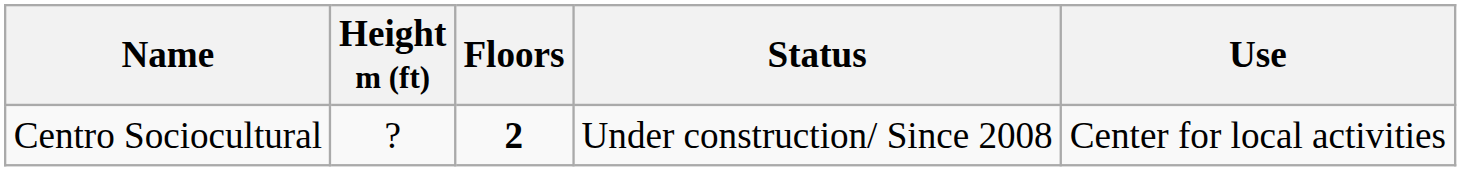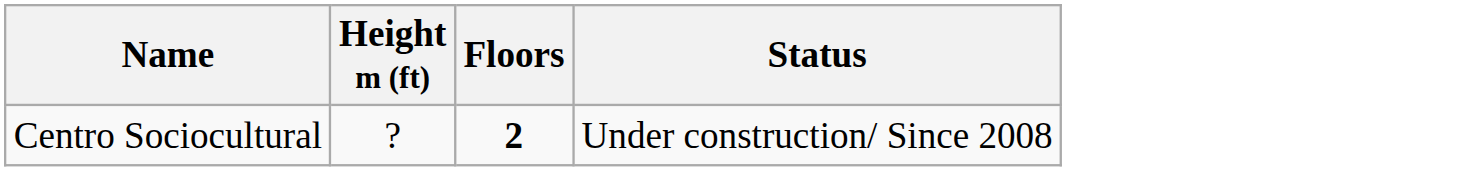- column: Use | Center for local activities
